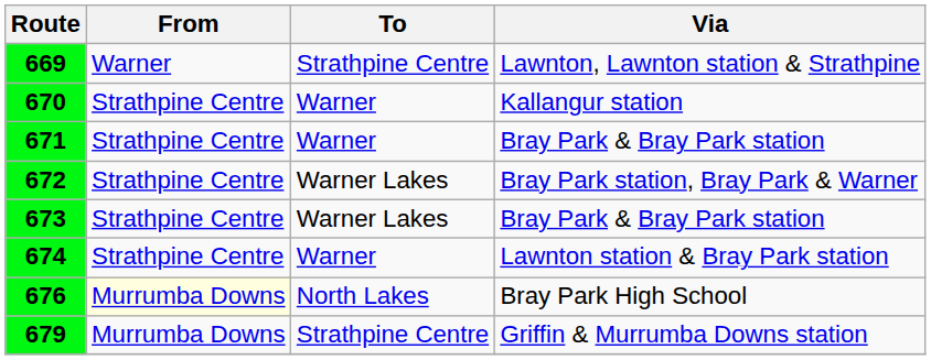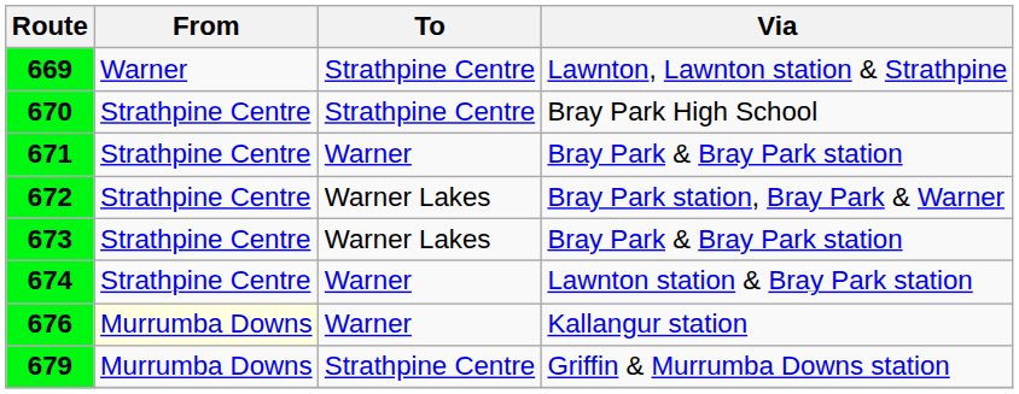670 | To: Warner -> Strathpine Centre
670 | Via: Kallangur station -> Bray Park High School
676 | To: North Lakes -> Warner
676 | Via: Bray Park High School -> Kallangur station
